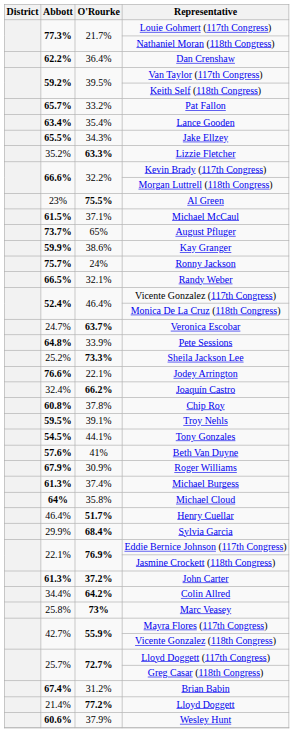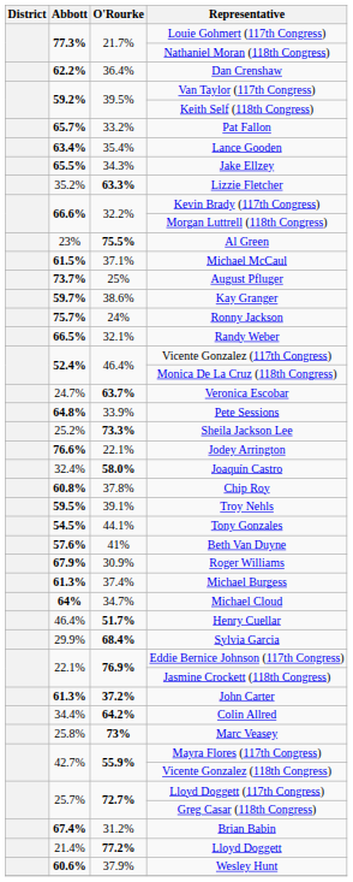August Pfluger | O'Rourke: 65% -> 25%
Kay Granger | Abbott: 59.9% -> 59.7%
Joaquín Castro | O'Rourke: 66.2% -> 58.0%
Michael Cloud | O'Rourke: 35.8% -> 34.7%
